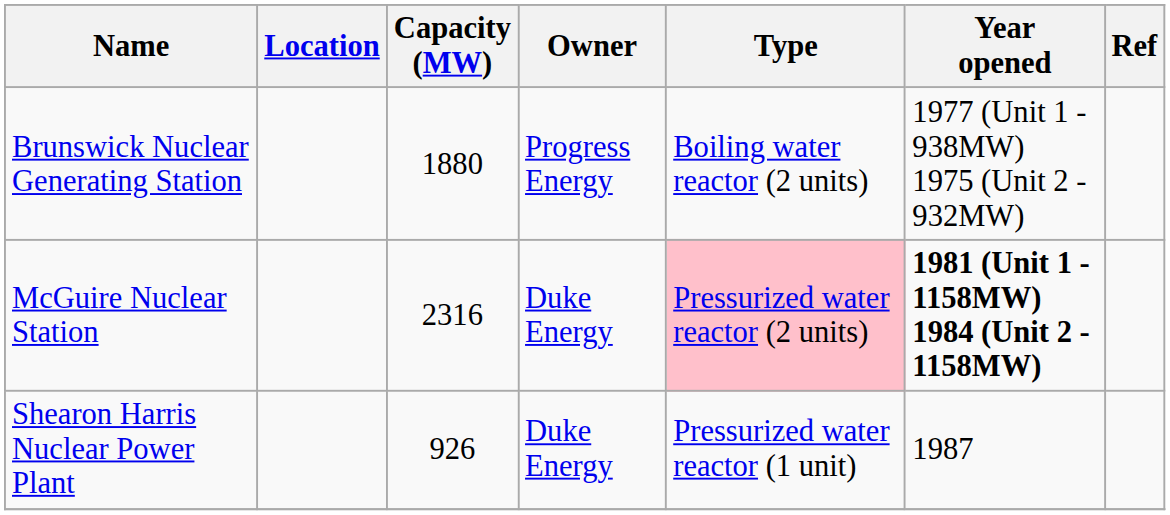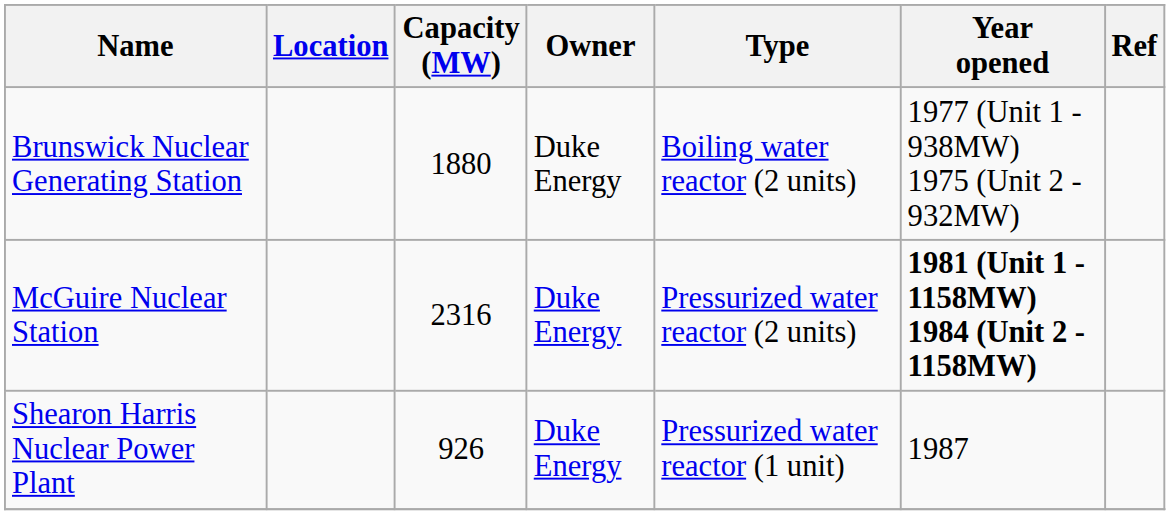Brunswick Nuclear Generating Station | Owner: Progress Energy -> Duke Energy
McGuire Nuclear Station | Type: pink background -> no background
